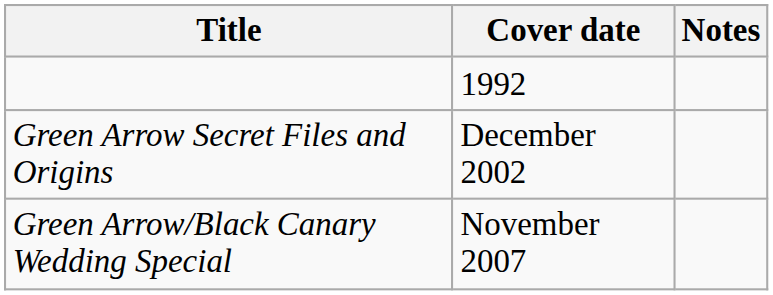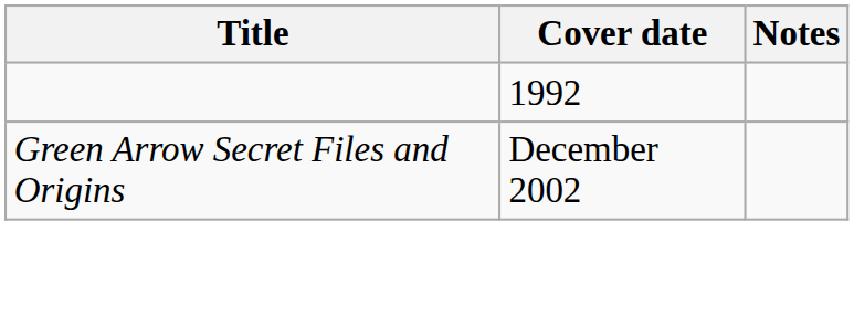- row: Green Arrow/Black Canary Wedding Special | November 2007
